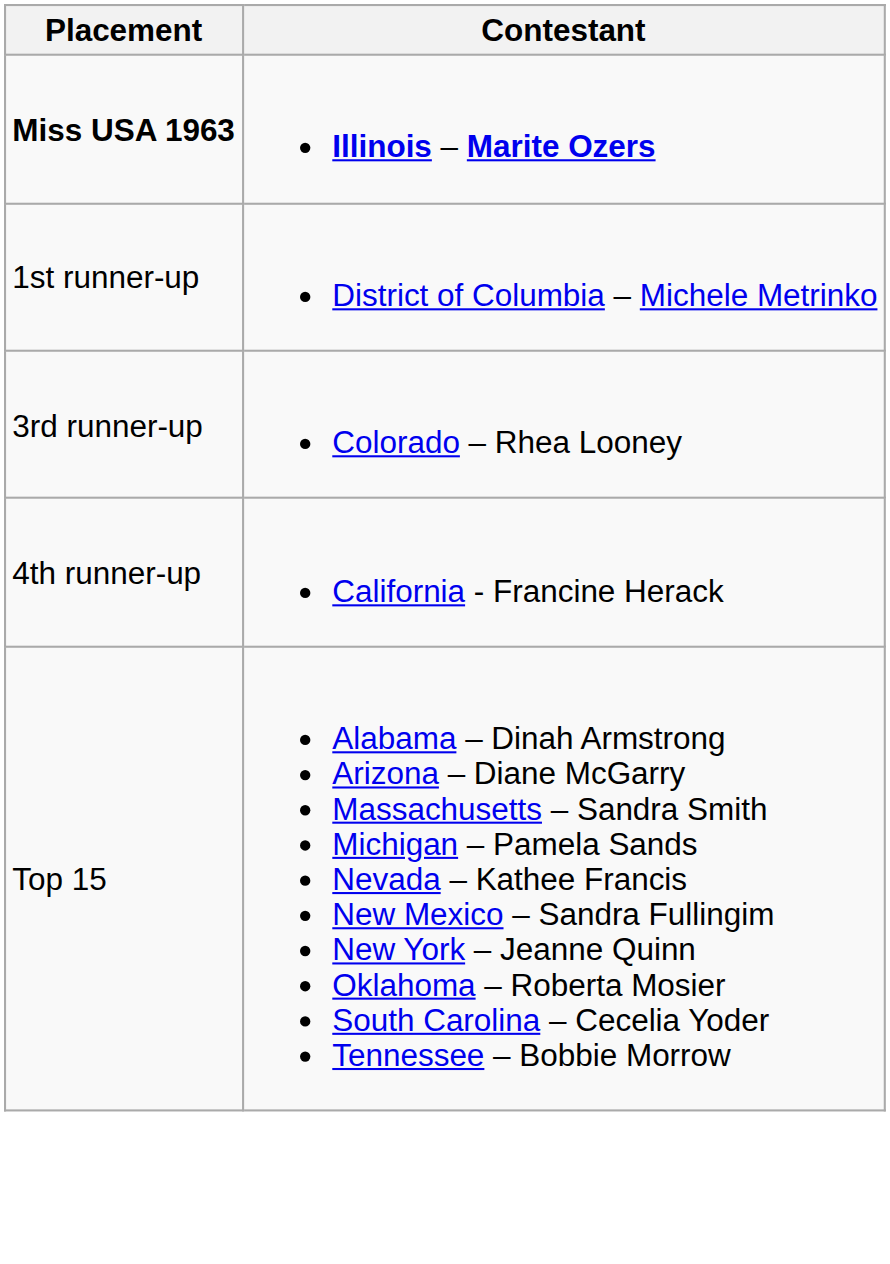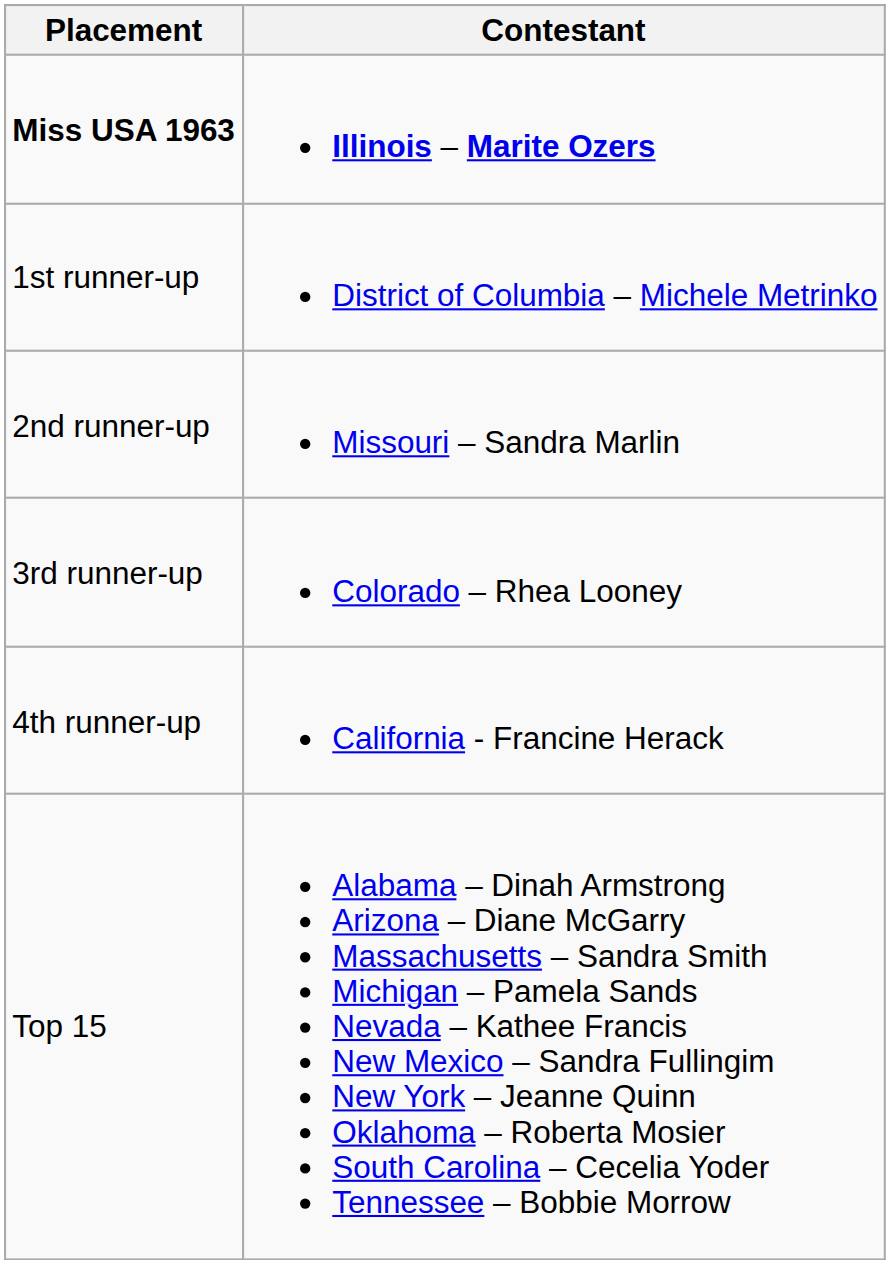+ row: 2nd runner-up | Missouri – Sandra Marlin
